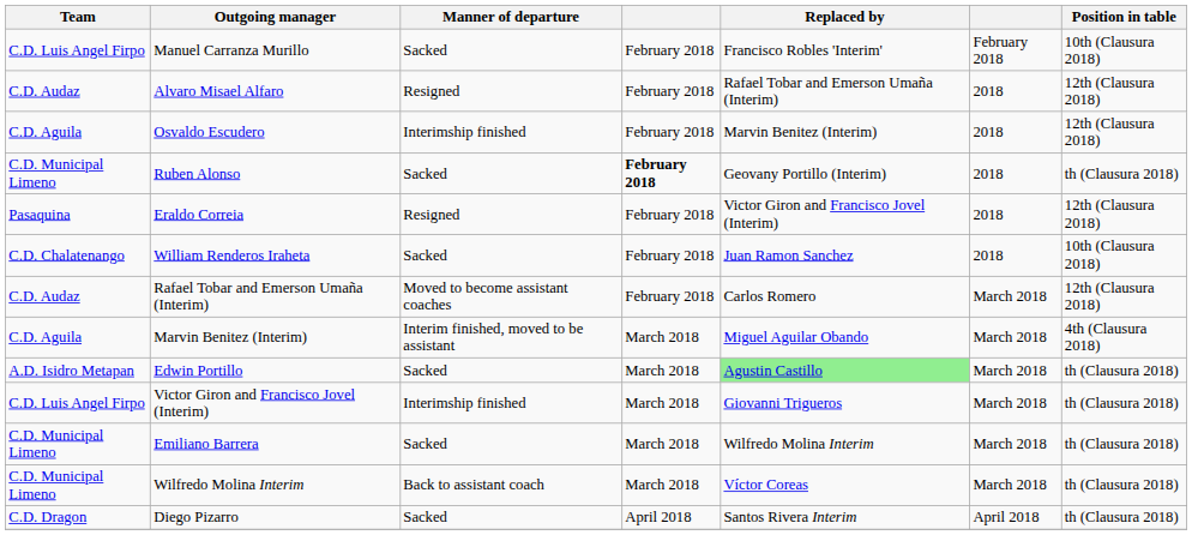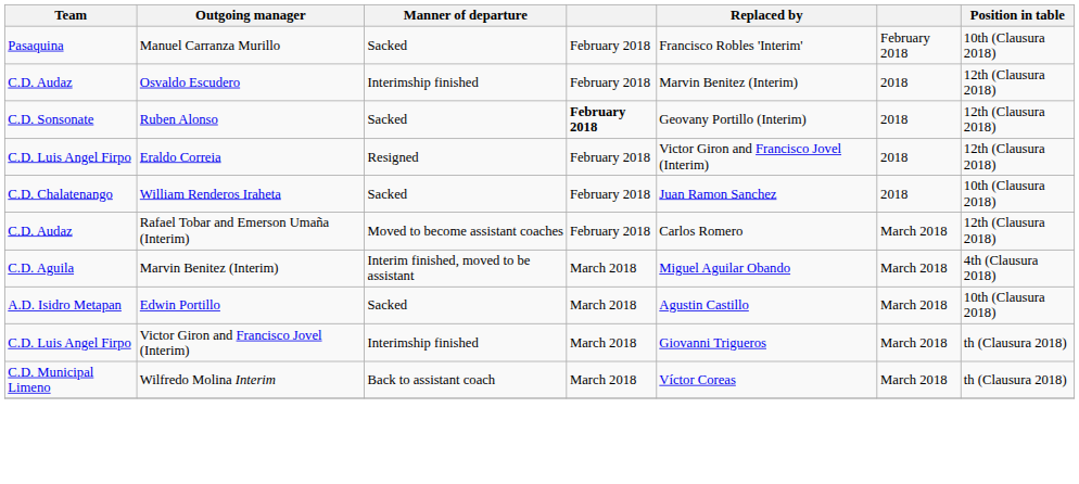Manuel Carranza Murillo | Team: C.D. Luis Angel Firpo -> Pasaquina
- row: C.D. Audaz | Alvaro Misael Alfaro | Resigned | February 2018 | Rafael Tobar and Emerson Umaña (Interim) | 2018 | 12th (Clausura 2018)
Osvaldo Escudero | Team: C.D. Aguila -> C.D. Audaz
Ruben Alonso | Team: C.D. Municipal Limeno -> C.D. Sonsonate
Ruben Alonso | Position in table: th (Clausura 2018) -> 12th (Clausura 2018)
Eraldo Correia | Team: Pasaquina -> C.D. Luis Angel Firpo
Edwin Portillo | Replaced by: lightgreen background -> no background
Edwin Portillo | Position in table: th (Clausura 2018) -> 10th (Clausura 2018)
- row: C.D. Municipal Limeno | Emiliano Barrera | Sacked | March 2018 | Wilfredo Molina Interim | March 2018 | th (Clausura 2018)
- row: C.D. Dragon | Diego Pizarro | Sacked | April 2018 | Santos Rivera Interim | April 2018 | th (Clausura 2018)
